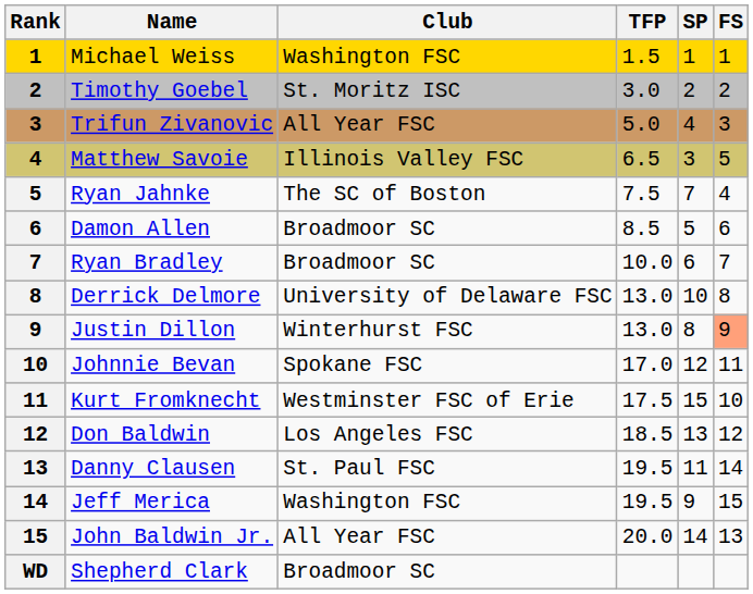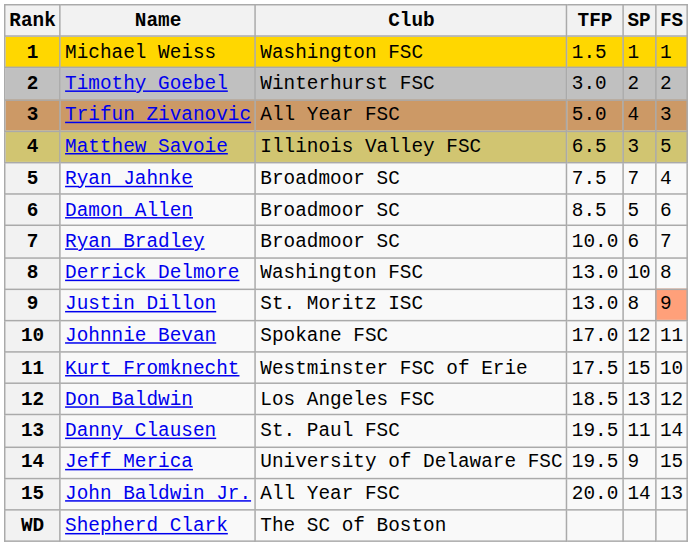Timothy Goebel | Club: St. Moritz ISC -> Winterhurst FSC
Ryan Jahnke | Club: The SC of Boston -> Broadmoor SC
Derrick Delmore | Club: University of Delaware FSC -> Washington FSC
Justin Dillon | Club: Winterhurst FSC -> St. Moritz ISC
Jeff Merica | Club: Washington FSC -> University of Delaware FSC
Shepherd Clark | Club: Broadmoor SC -> The SC of Boston
